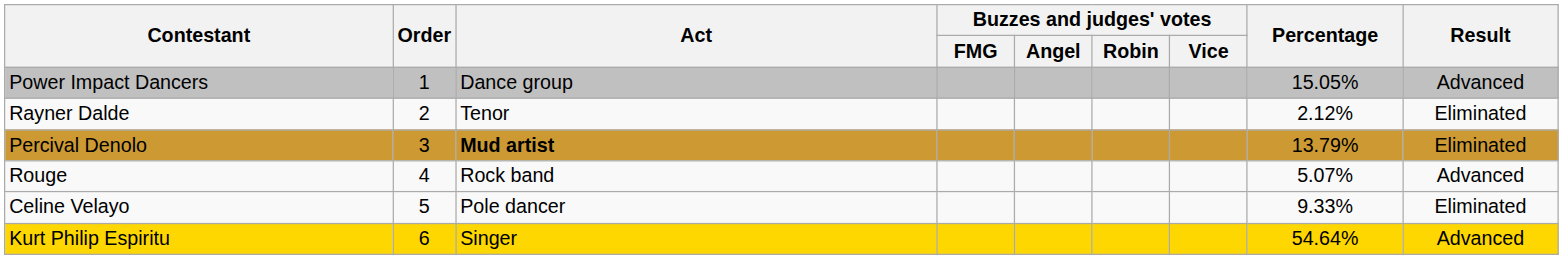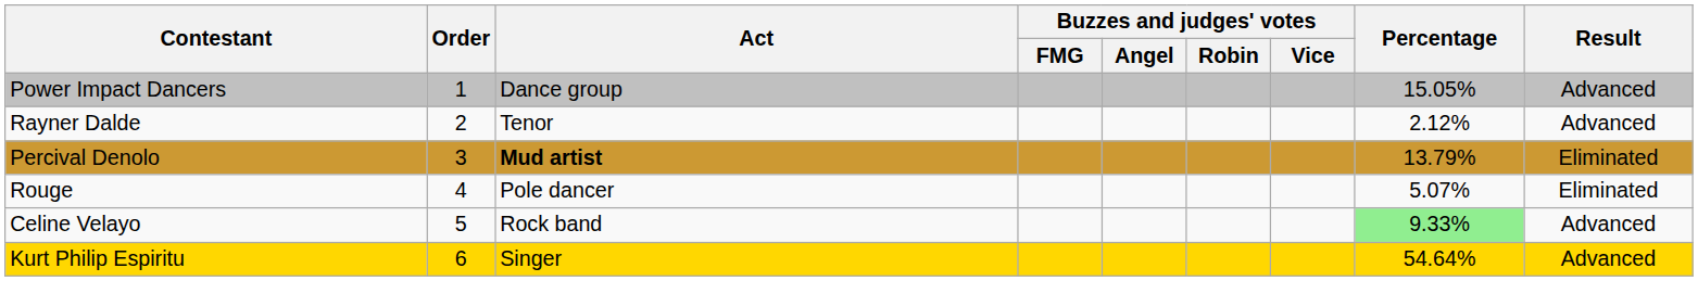Rayner Dalde | Result: Eliminated -> Advanced
Rouge | Act: Rock band -> Pole dancer
Rouge | Result: Advanced -> Eliminated
Celine Velayo | Act: Pole dancer -> Rock band
Celine Velayo | Percentage: no background -> lightgreen background
Celine Velayo | Result: Eliminated -> Advanced
